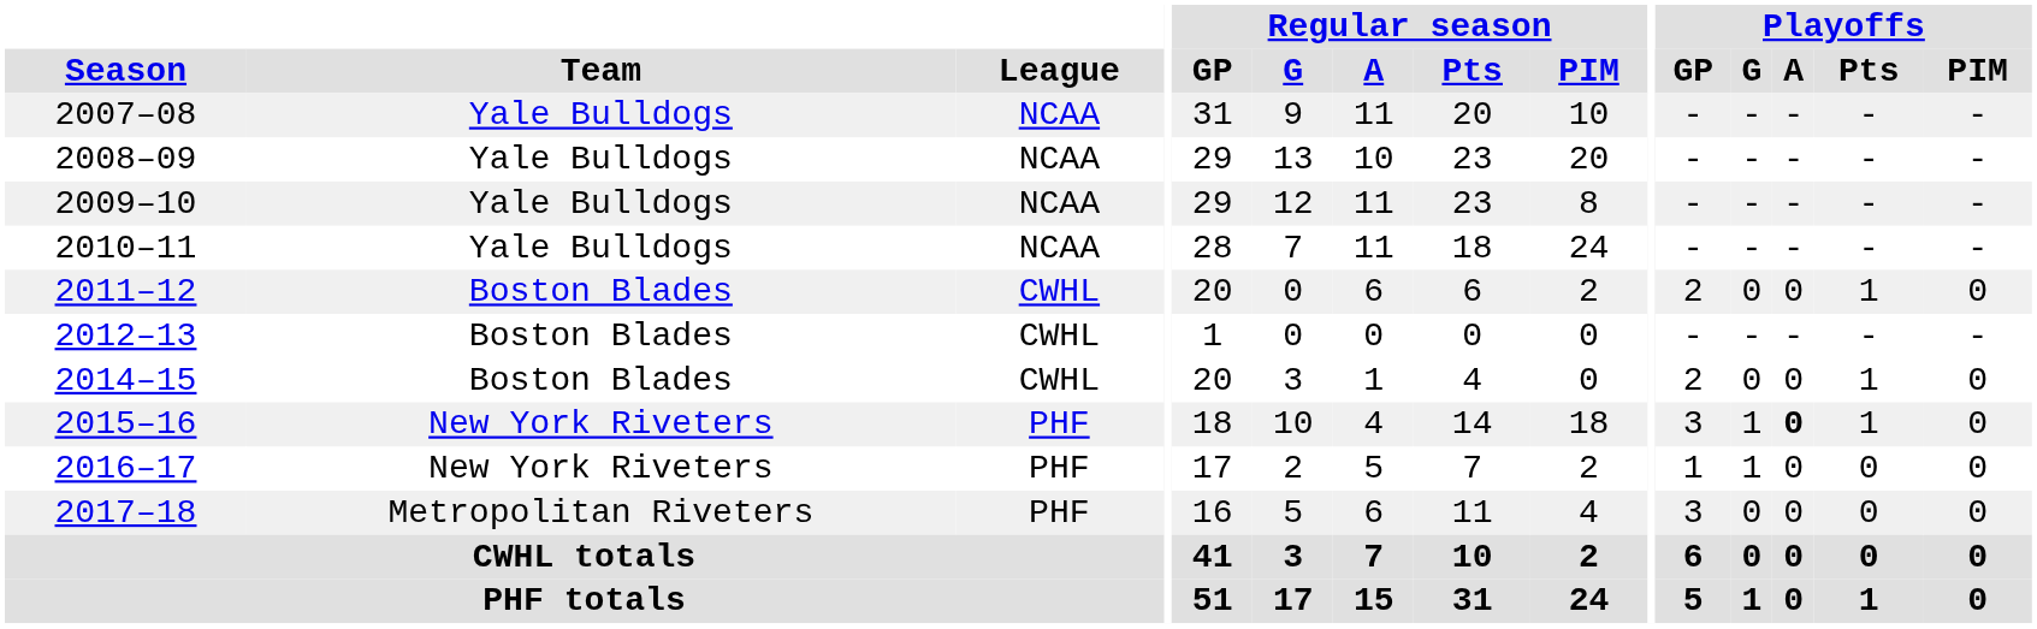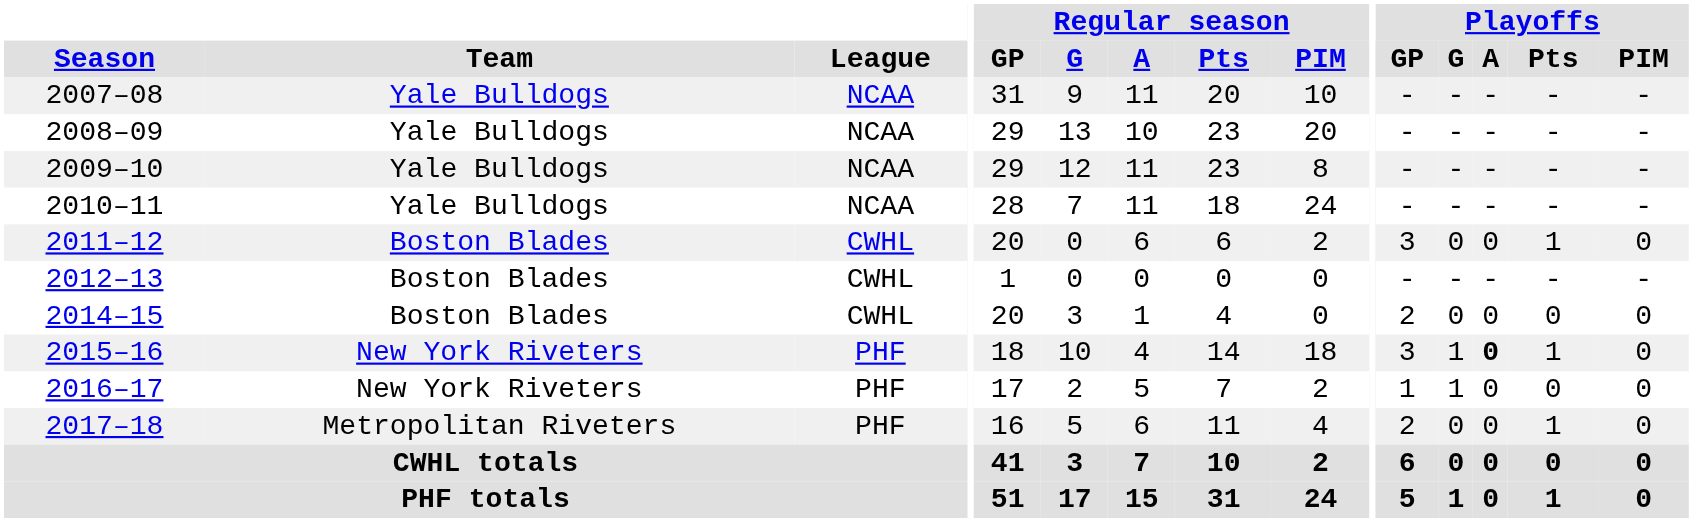2011–12 | Playoffs / GP: 2 -> 3
2014–15 | Playoffs / Pts: 1 -> 0
2017–18 | Playoffs / GP: 3 -> 2
2017–18 | Playoffs / Pts: 0 -> 1
